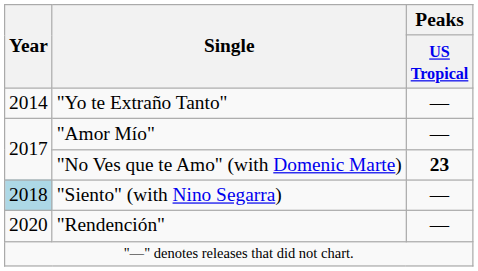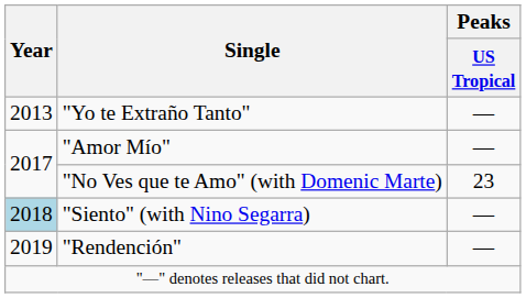"Yo te Extraño Tanto" | Year: 2014 -> 2013
"No Ves que te Amo" (with Domenic Marte) | Peaks / US Tropical: bold -> normal
"Rendención" | Year: 2020 -> 2019
